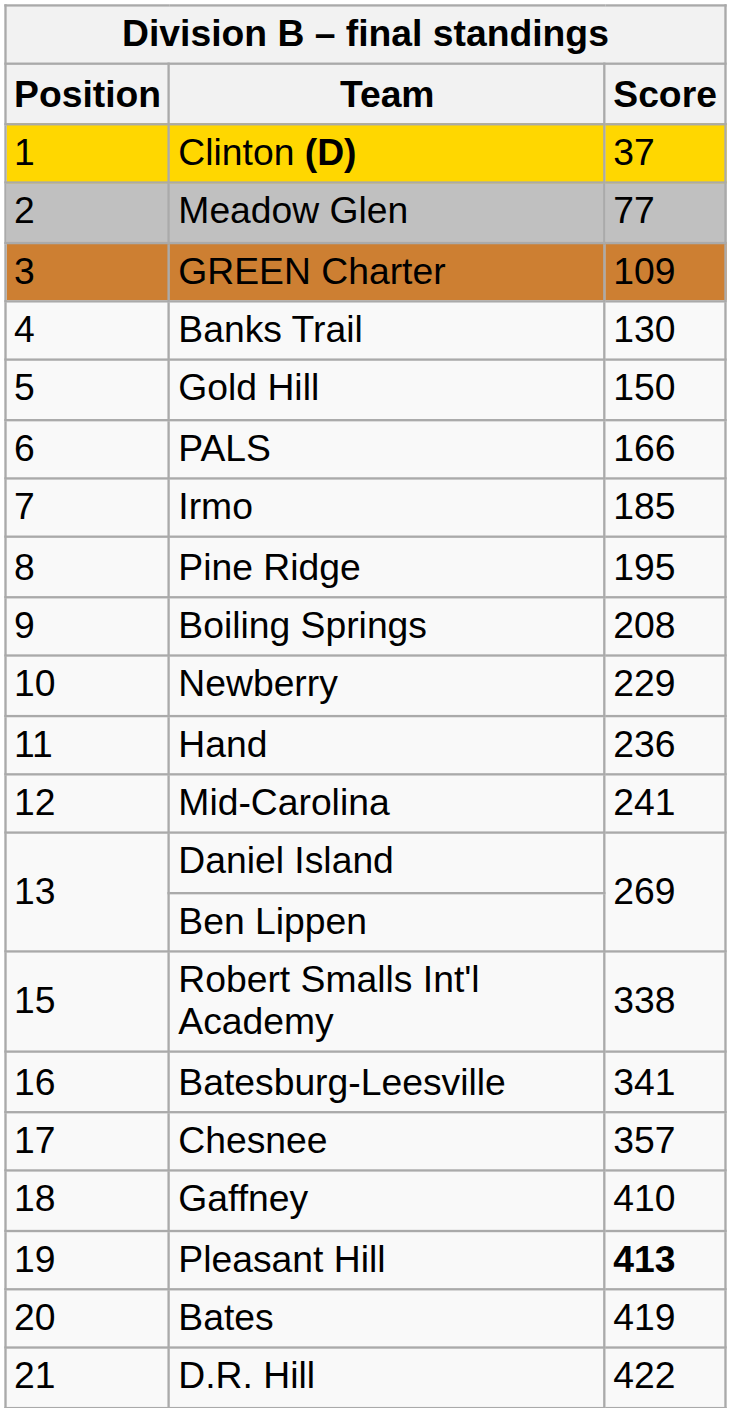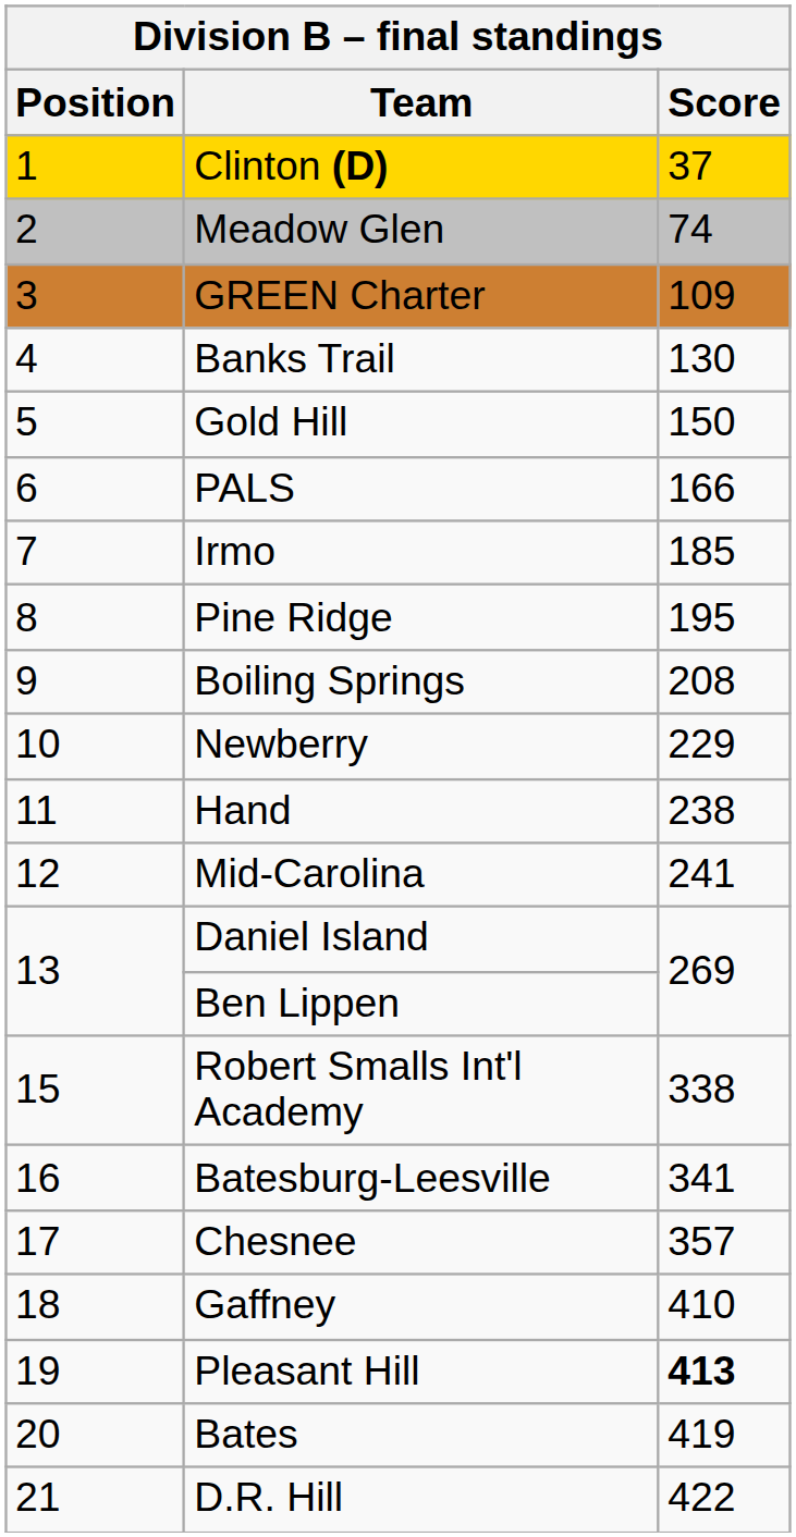Meadow Glen | Score: 77 -> 74
Hand | Score: 236 -> 238
